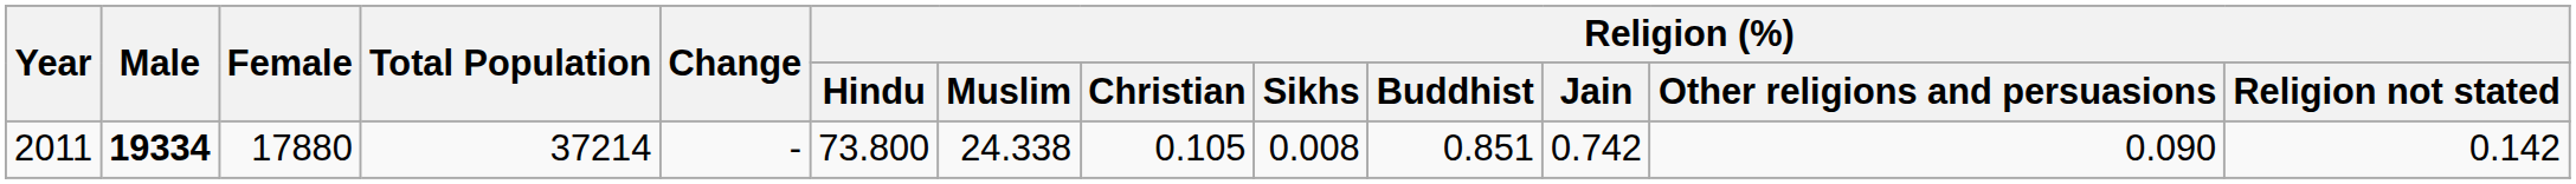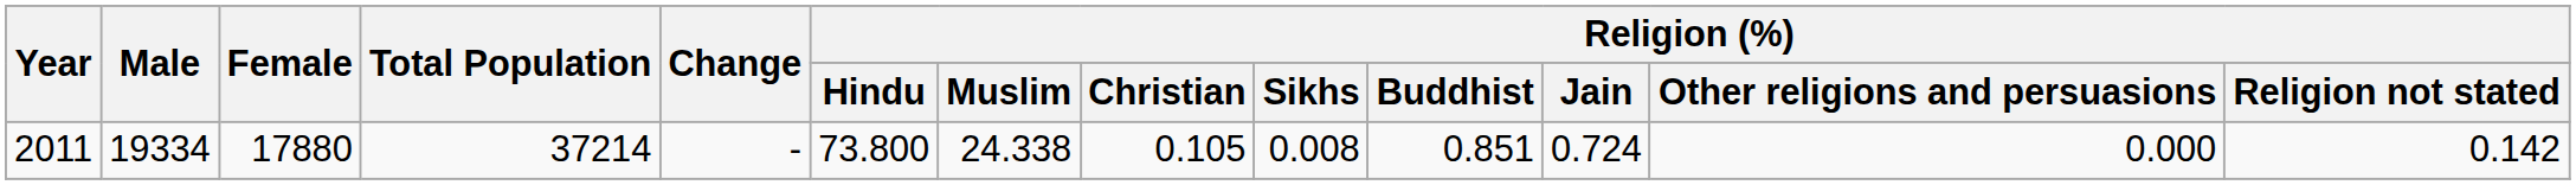2011 | Male: bold -> normal
2011 | Religion (%) / Jain: 0.742 -> 0.724
2011 | Religion (%) / Other religions and persuasions: 0.090 -> 0.000
